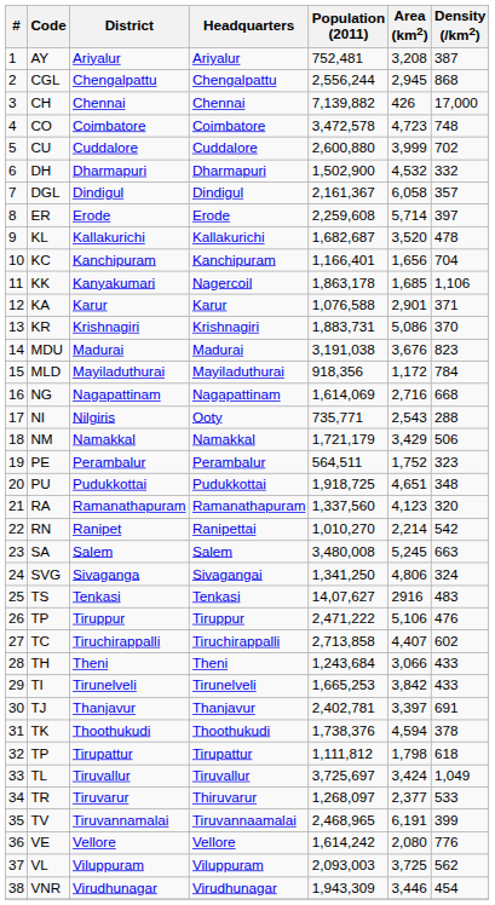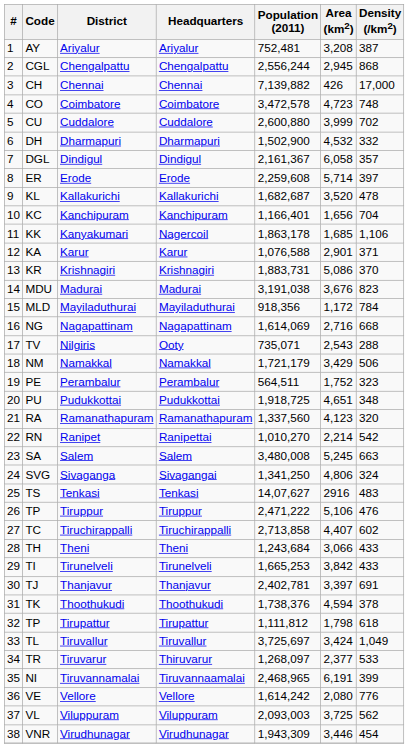Nilgiris | Code: NI -> TV
Nilgiris | Population (2011): 735,771 -> 735,071
Tiruvannamalai | Code: TV -> NI
